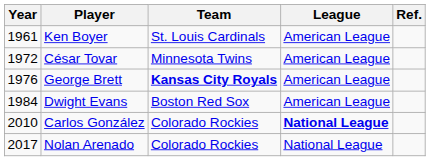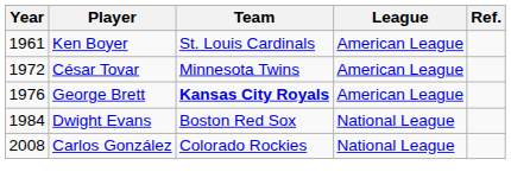Dwight Evans | League: American League -> National League
Carlos González | Year: 2010 -> 2008
Carlos González | League: bold -> normal
- row: 2017 | Nolan Arenado | Colorado Rockies | National League
